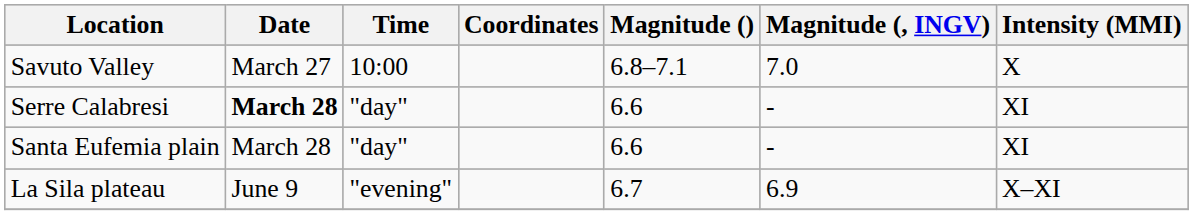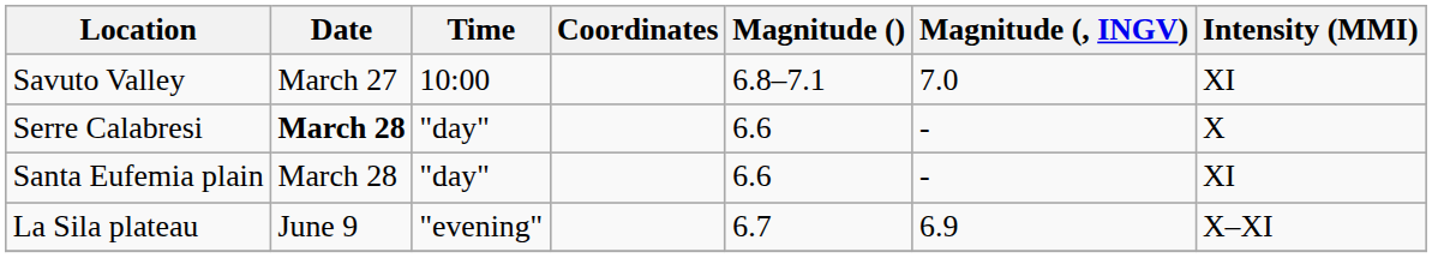Savuto Valley | Intensity (MMI): X -> XI
Serre Calabresi | Intensity (MMI): XI -> X
